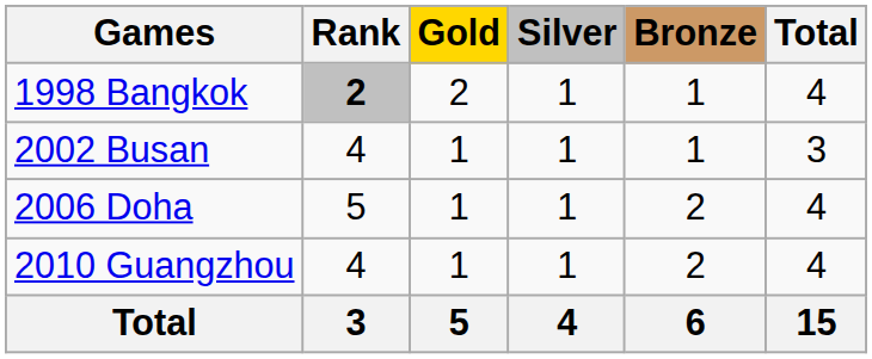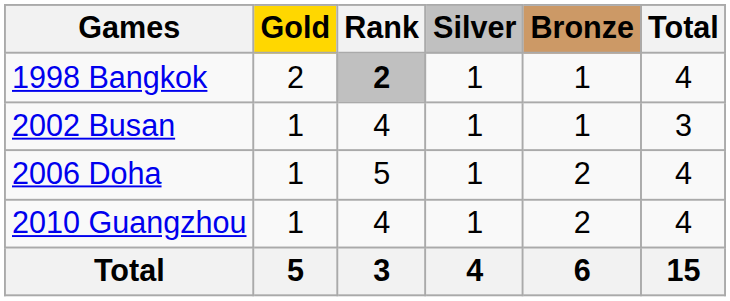columns swapped: Rank <-> Gold
